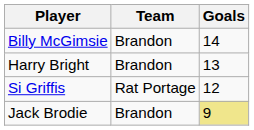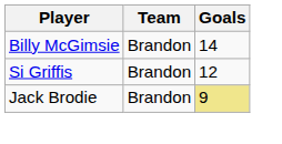- row: Harry Bright | Brandon | 13
Si Griffis | Team: Rat Portage -> Brandon
